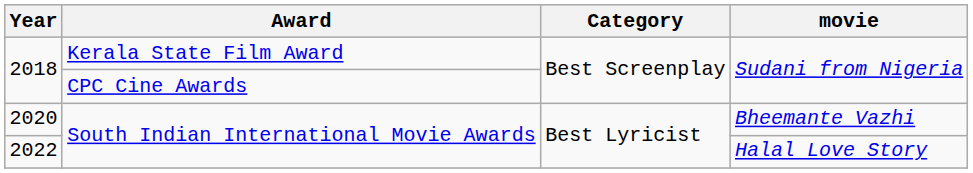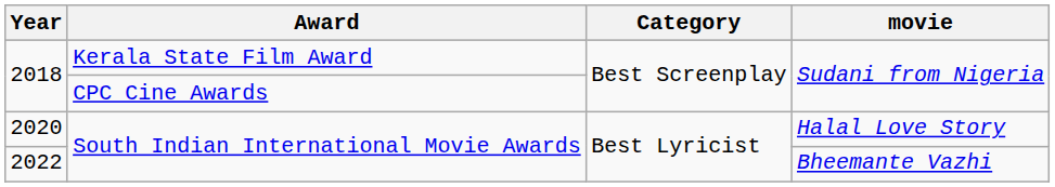2020 | movie: Bheemante Vazhi -> Halal Love Story
2022 | movie: Halal Love Story -> Bheemante Vazhi
